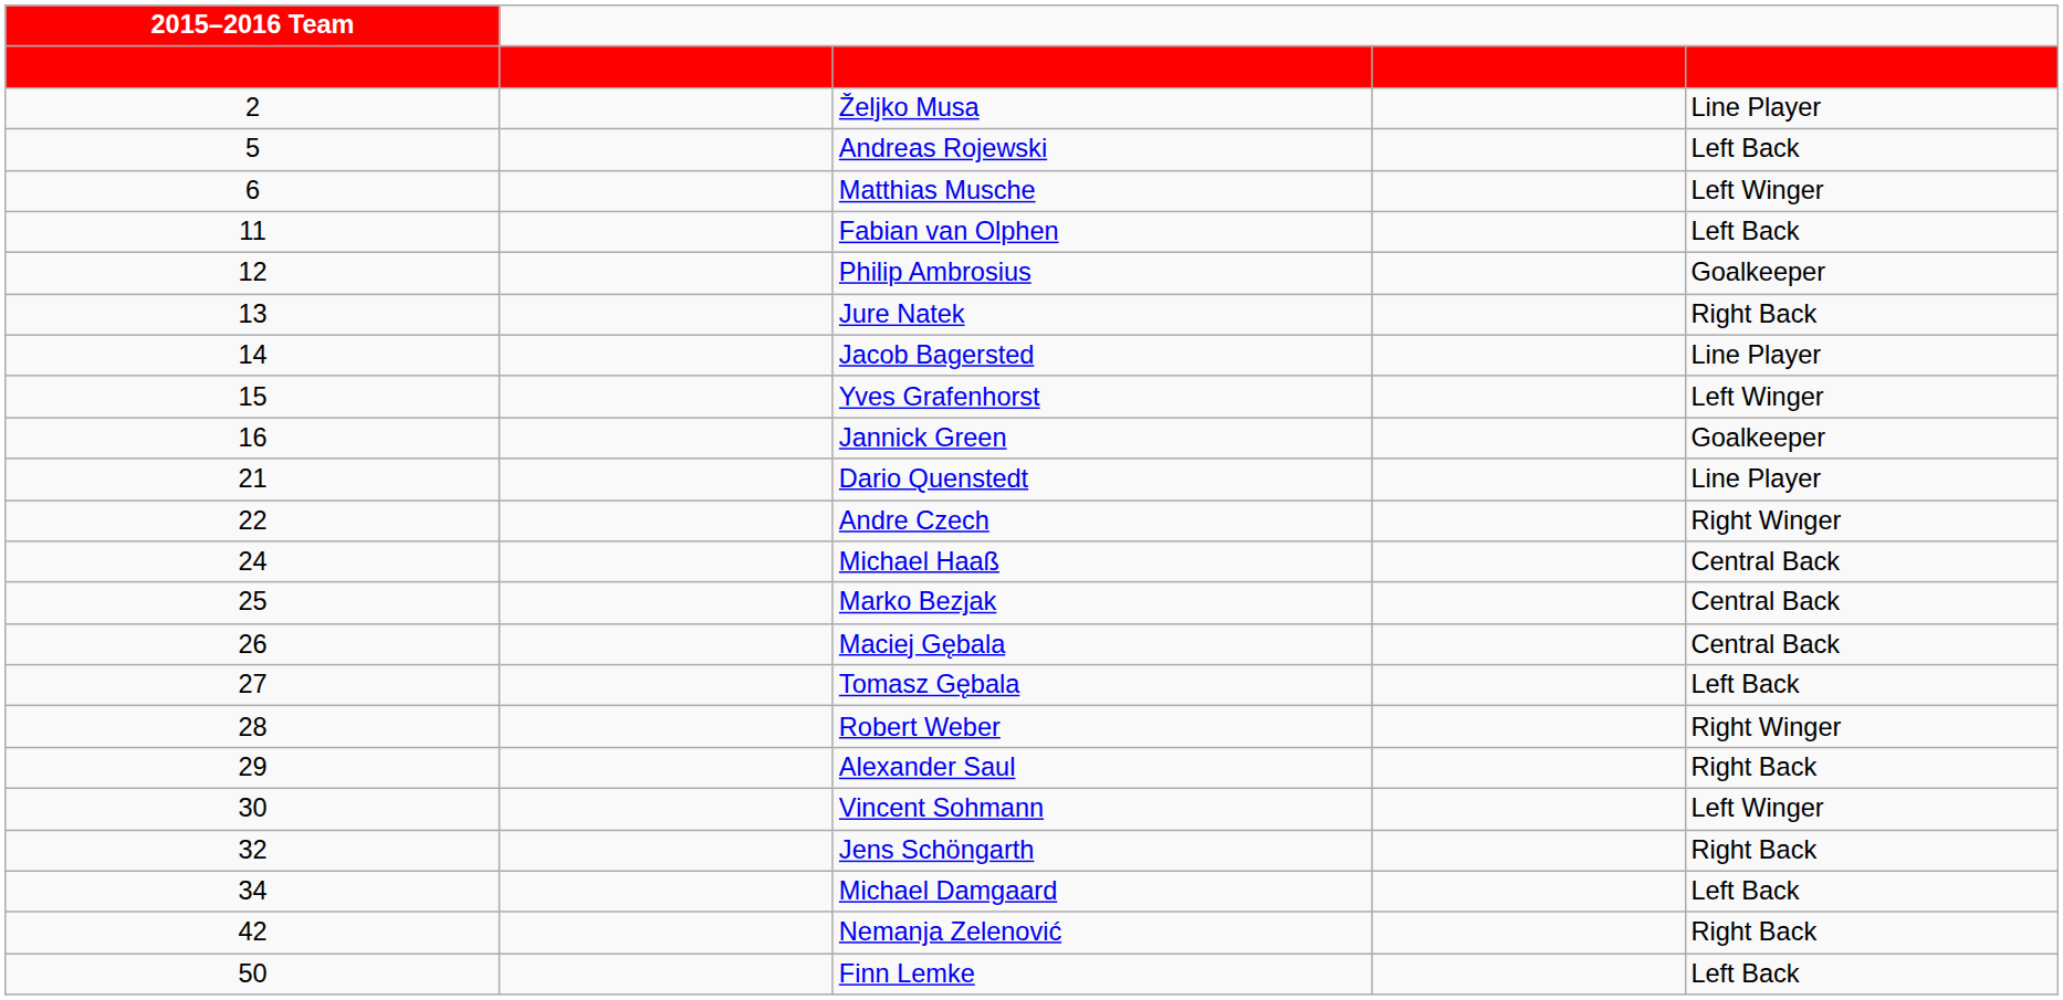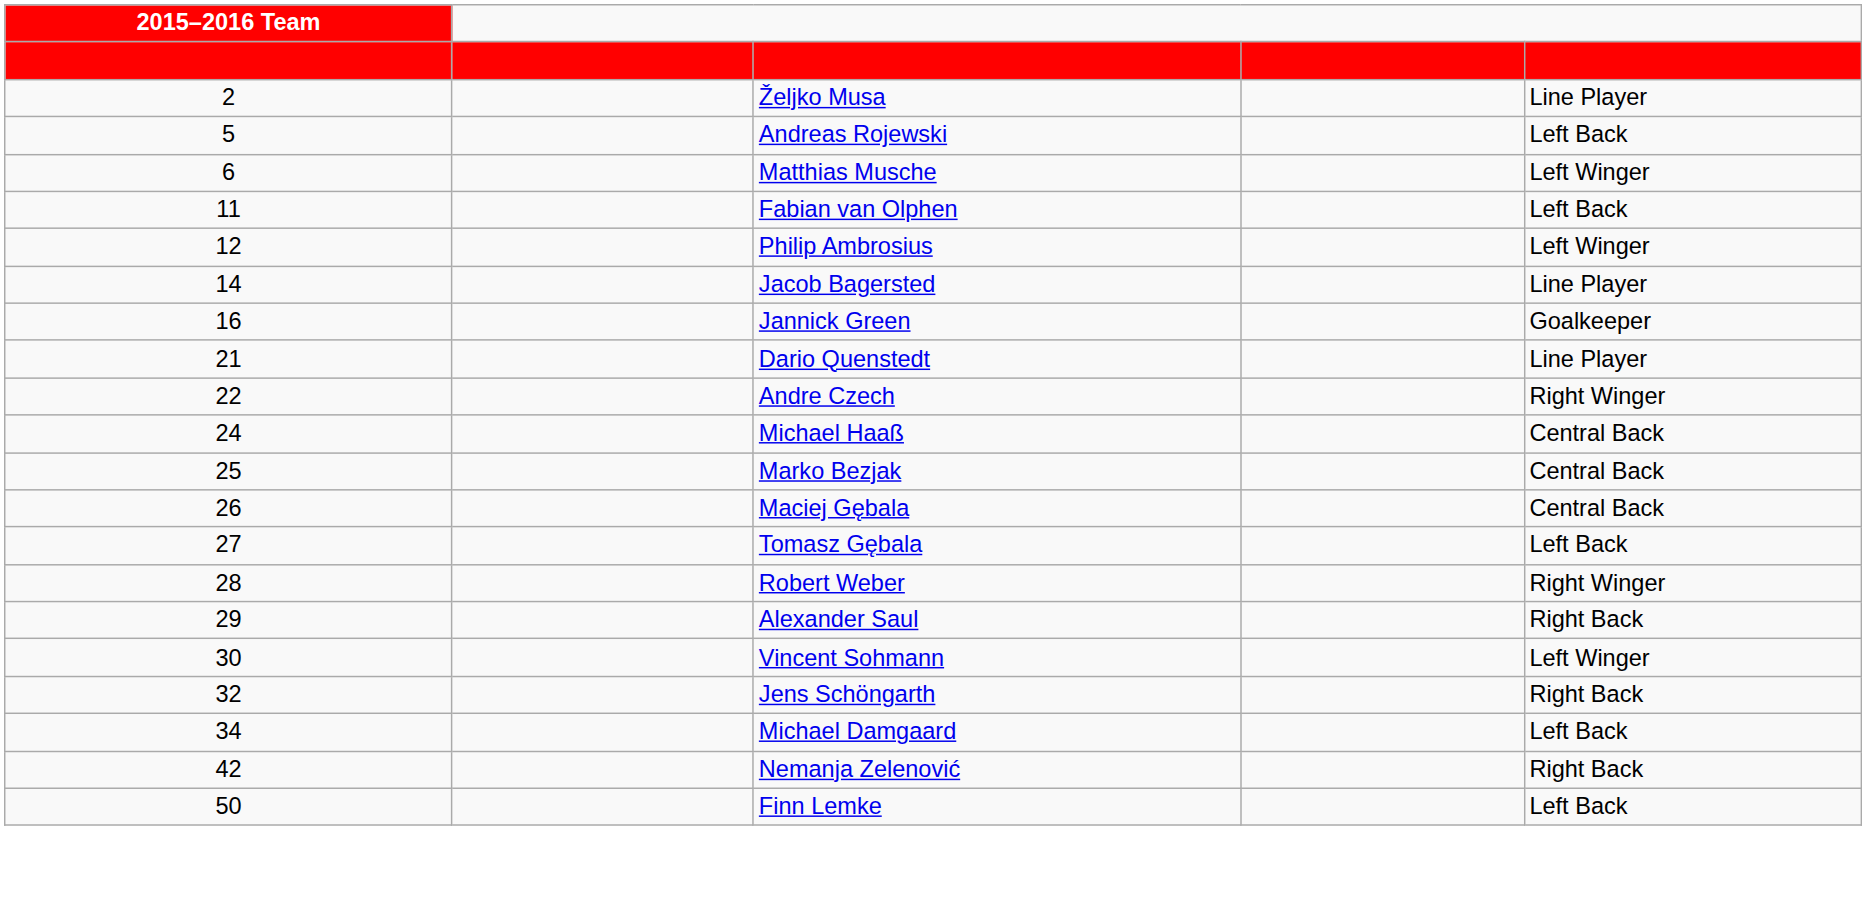Philip Ambrosius | Position: Goalkeeper -> Left Winger
- row: 13 | Jure Natek | Right Back
- row: 15 | Yves Grafenhorst | Left Winger
